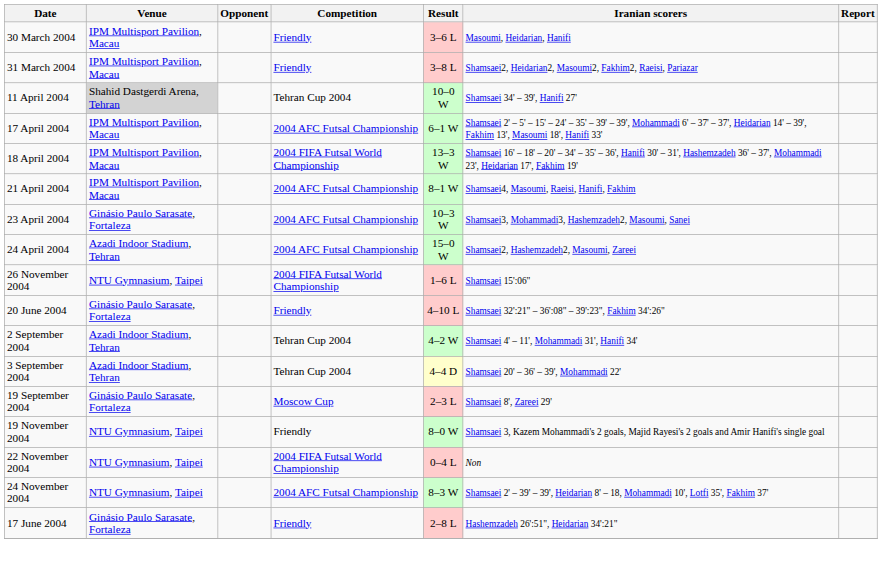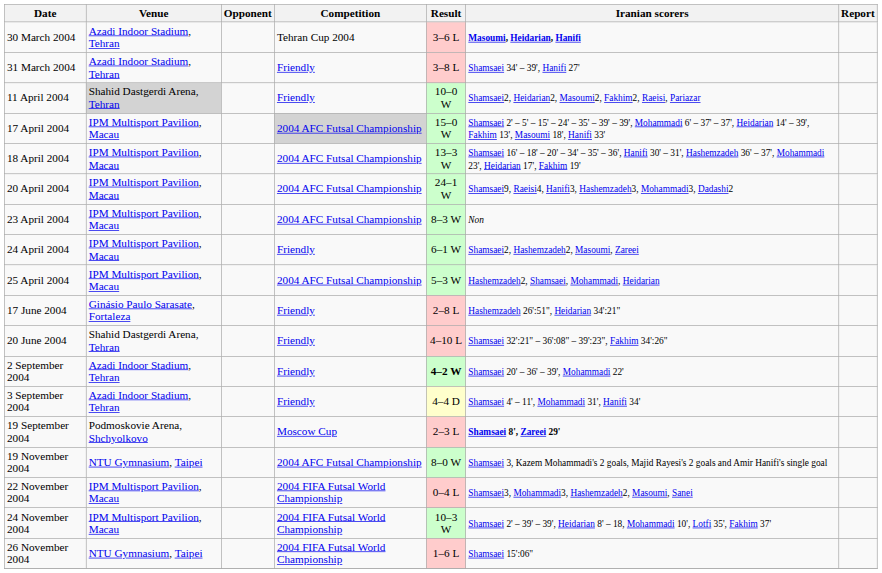30 March 2004 | Venue: IPM Multisport Pavilion, Macau -> Azadi Indoor Stadium, Tehran
30 March 2004 | Competition: Friendly -> Tehran Cup 2004
30 March 2004 | Iranian scorers: normal -> bold
31 March 2004 | Venue: IPM Multisport Pavilion, Macau -> Azadi Indoor Stadium, Tehran
31 March 2004 | Iranian scorers: Shamsaei2, Heidarian2, Masoumi2, Fakhim2, Raeisi, Pariazar -> Shamsaei 34' – 39', Hanifi 27'
11 April 2004 | Competition: Tehran Cup 2004 -> Friendly
11 April 2004 | Iranian scorers: Shamsaei 34' – 39', Hanifi 27' -> Shamsaei2, Heidarian2, Masoumi2, Fakhim2, Raeisi, Pariazar
17 April 2004 | Competition: no background -> lightgrey background
17 April 2004 | Result: 6–1 W -> 15–0 W
18 April 2004 | Competition: 2004 FIFA Futsal World Championship -> 2004 AFC Futsal Championship
+ row: 20 April 2004 | IPM Multisport Pavilion, Macau | 2004 AFC Futsal Championship | 24–1 W | Shamsaei9, Raeisi4, Hanifi3, Hashemzadeh3, Mohammadi3, Dadashi2
- row: 21 April 2004 | IPM Multisport Pavilion, Macau | 2004 AFC Futsal Championship | 8–1 W | Shamsaei4, Masoumi, Raeisi, Hanifi, Fakhim
23 April 2004 | Venue: Ginásio Paulo Sarasate, Fortaleza -> IPM Multisport Pavilion, Macau
23 April 2004 | Result: 10–3 W -> 8–3 W
23 April 2004 | Iranian scorers: Shamsaei3, Mohammadi3, Hashemzadeh2, Masoumi, Sanei -> Non
24 April 2004 | Venue: Azadi Indoor Stadium, Tehran -> IPM Multisport Pavilion, Macau
24 April 2004 | Competition: 2004 AFC Futsal Championship -> Friendly
24 April 2004 | Result: 15–0 W -> 6–1 W
+ row: 25 April 2004 | IPM Multisport Pavilion, Macau | 2004 AFC Futsal Championship | 5–3 W | Hashemzadeh2, Shamsaei, Mohammadi, Heidarian
rows swapped: 17 June 2004 <-> 26 November 2004
20 June 2004 | Venue: Ginásio Paulo Sarasate, Fortaleza -> Shahid Dastgerdi Arena, Tehran
2 September 2004 | Competition: Tehran Cup 2004 -> Friendly
2 September 2004 | Result: normal -> bold
2 September 2004 | Iranian scorers: Shamsaei 4' – 11', Mohammadi 31', Hanifi 34' -> Shamsaei 20' – 36' – 39', Mohammadi 22'
3 September 2004 | Competition: Tehran Cup 2004 -> Friendly
3 September 2004 | Iranian scorers: Shamsaei 20' – 36' – 39', Mohammadi 22' -> Shamsaei 4' – 11', Mohammadi 31', Hanifi 34'
19 September 2004 | Venue: Ginásio Paulo Sarasate, Fortaleza -> Podmoskovie Arena, Shchyolkovo
19 September 2004 | Iranian scorers: normal -> bold
19 November 2004 | Competition: Friendly -> 2004 AFC Futsal Championship
22 November 2004 | Venue: NTU Gymnasium, Taipei -> IPM Multisport Pavilion, Macau
22 November 2004 | Iranian scorers: Non -> Shamsaei3, Mohammadi3, Hashemzadeh2, Masoumi, Sanei
24 November 2004 | Venue: NTU Gymnasium, Taipei -> IPM Multisport Pavilion, Macau
24 November 2004 | Competition: 2004 AFC Futsal Championship -> 2004 FIFA Futsal World Championship
24 November 2004 | Result: 8–3 W -> 10–3 W
